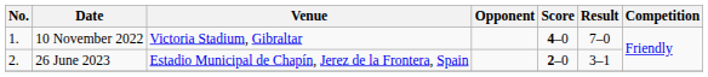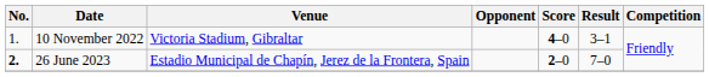10 November 2022 | Result: 7–0 -> 3–1
26 June 2023 | No.: normal -> bold
26 June 2023 | Result: 3–1 -> 7–0
